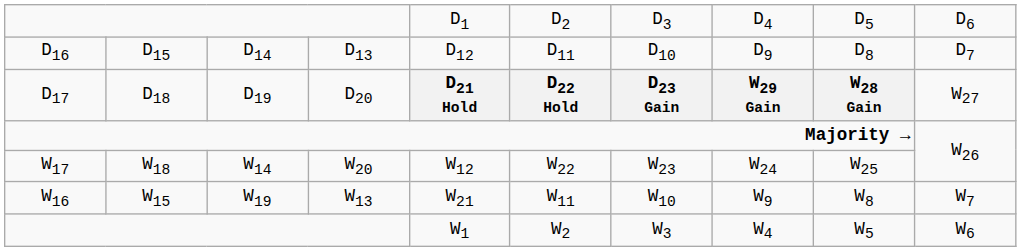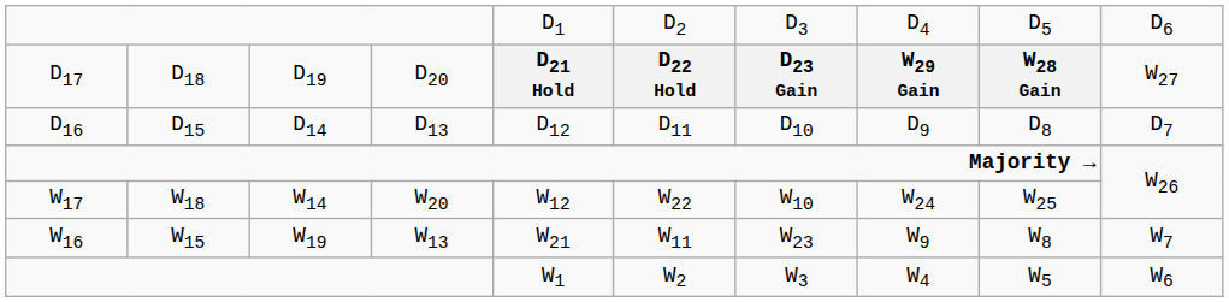rows swapped: D16 <-> D17
W17 | column 7: W23 -> W10
W16 | column 7: W10 -> W23
